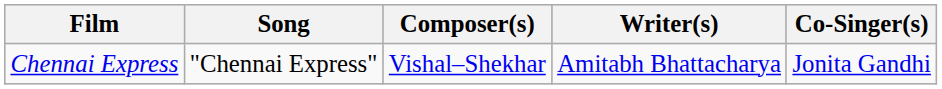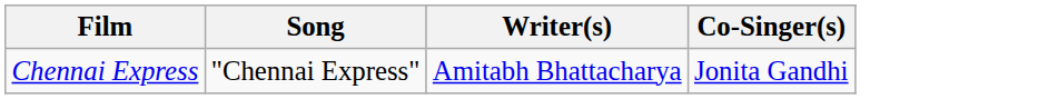- column: Composer(s) | Vishal–Shekhar
